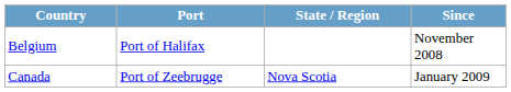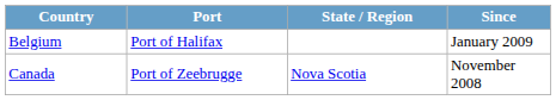Belgium | Since: November 2008 -> January 2009
Canada | Since: January 2009 -> November 2008
